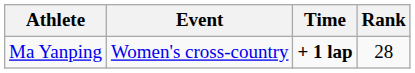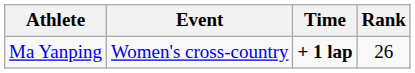Ma Yanping | Rank: 28 -> 26
